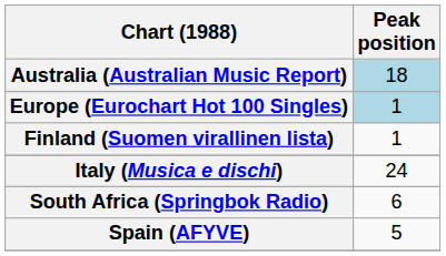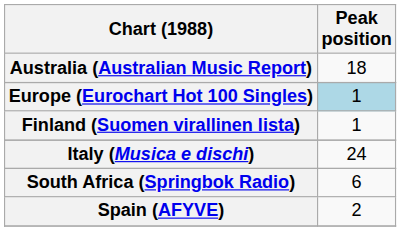Australia (Australian Music Report) | Peak position: lightblue background -> no background
Spain (AFYVE) | Peak position: 5 -> 2
